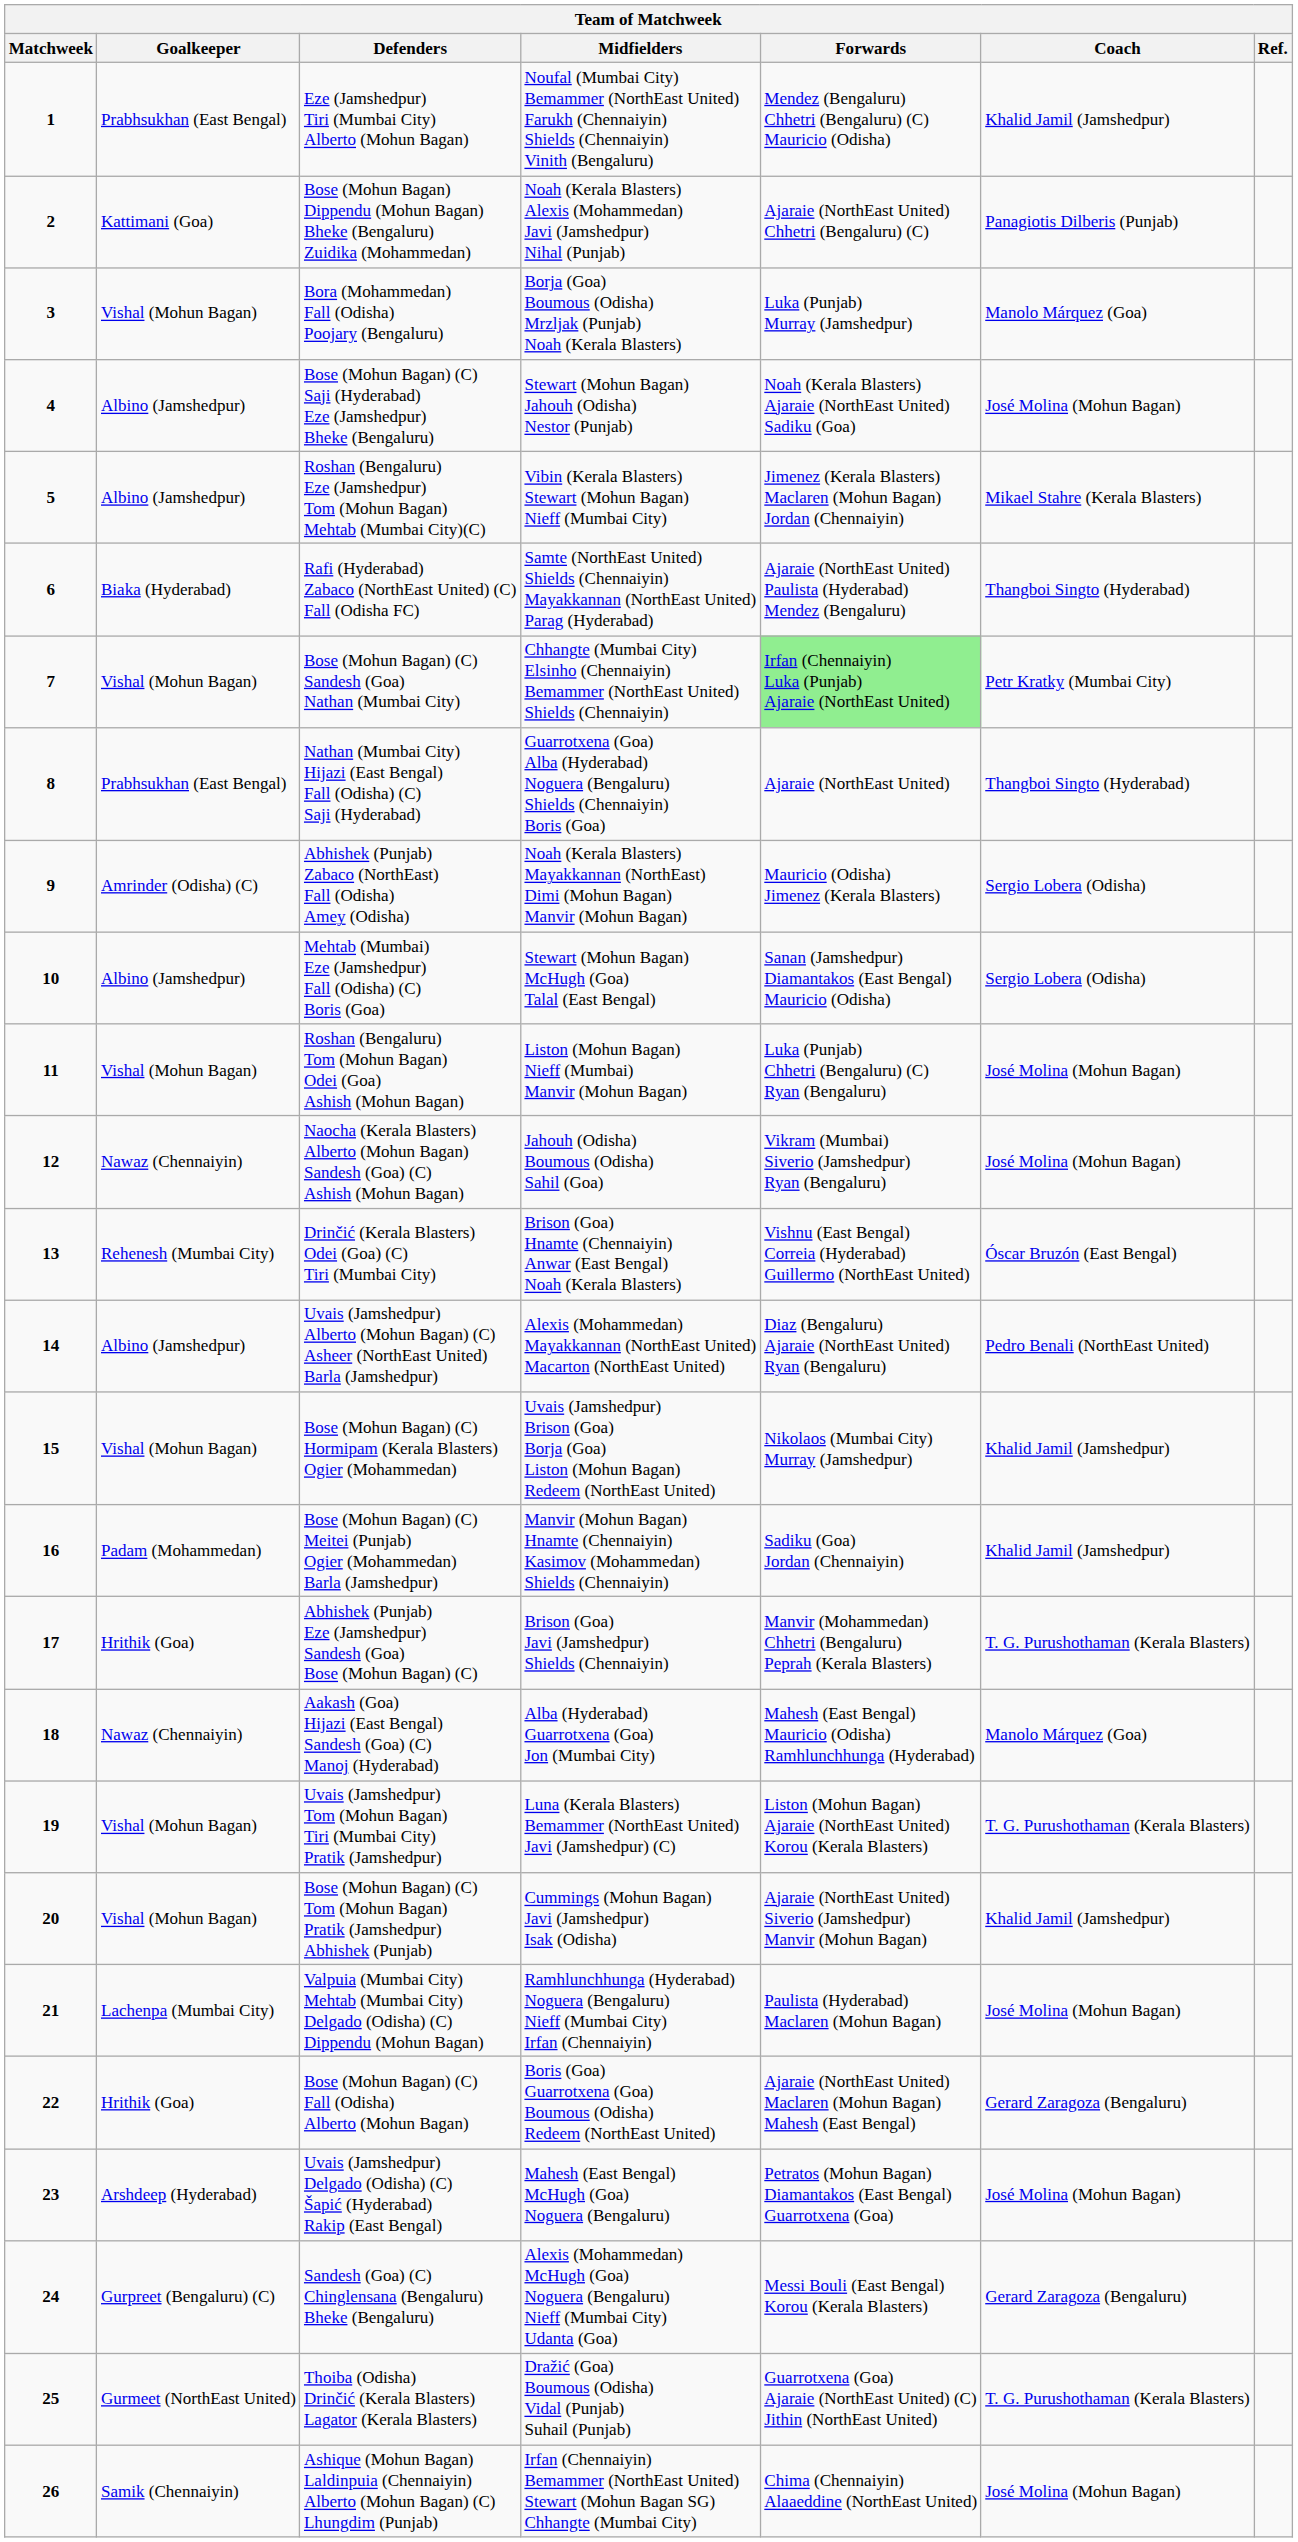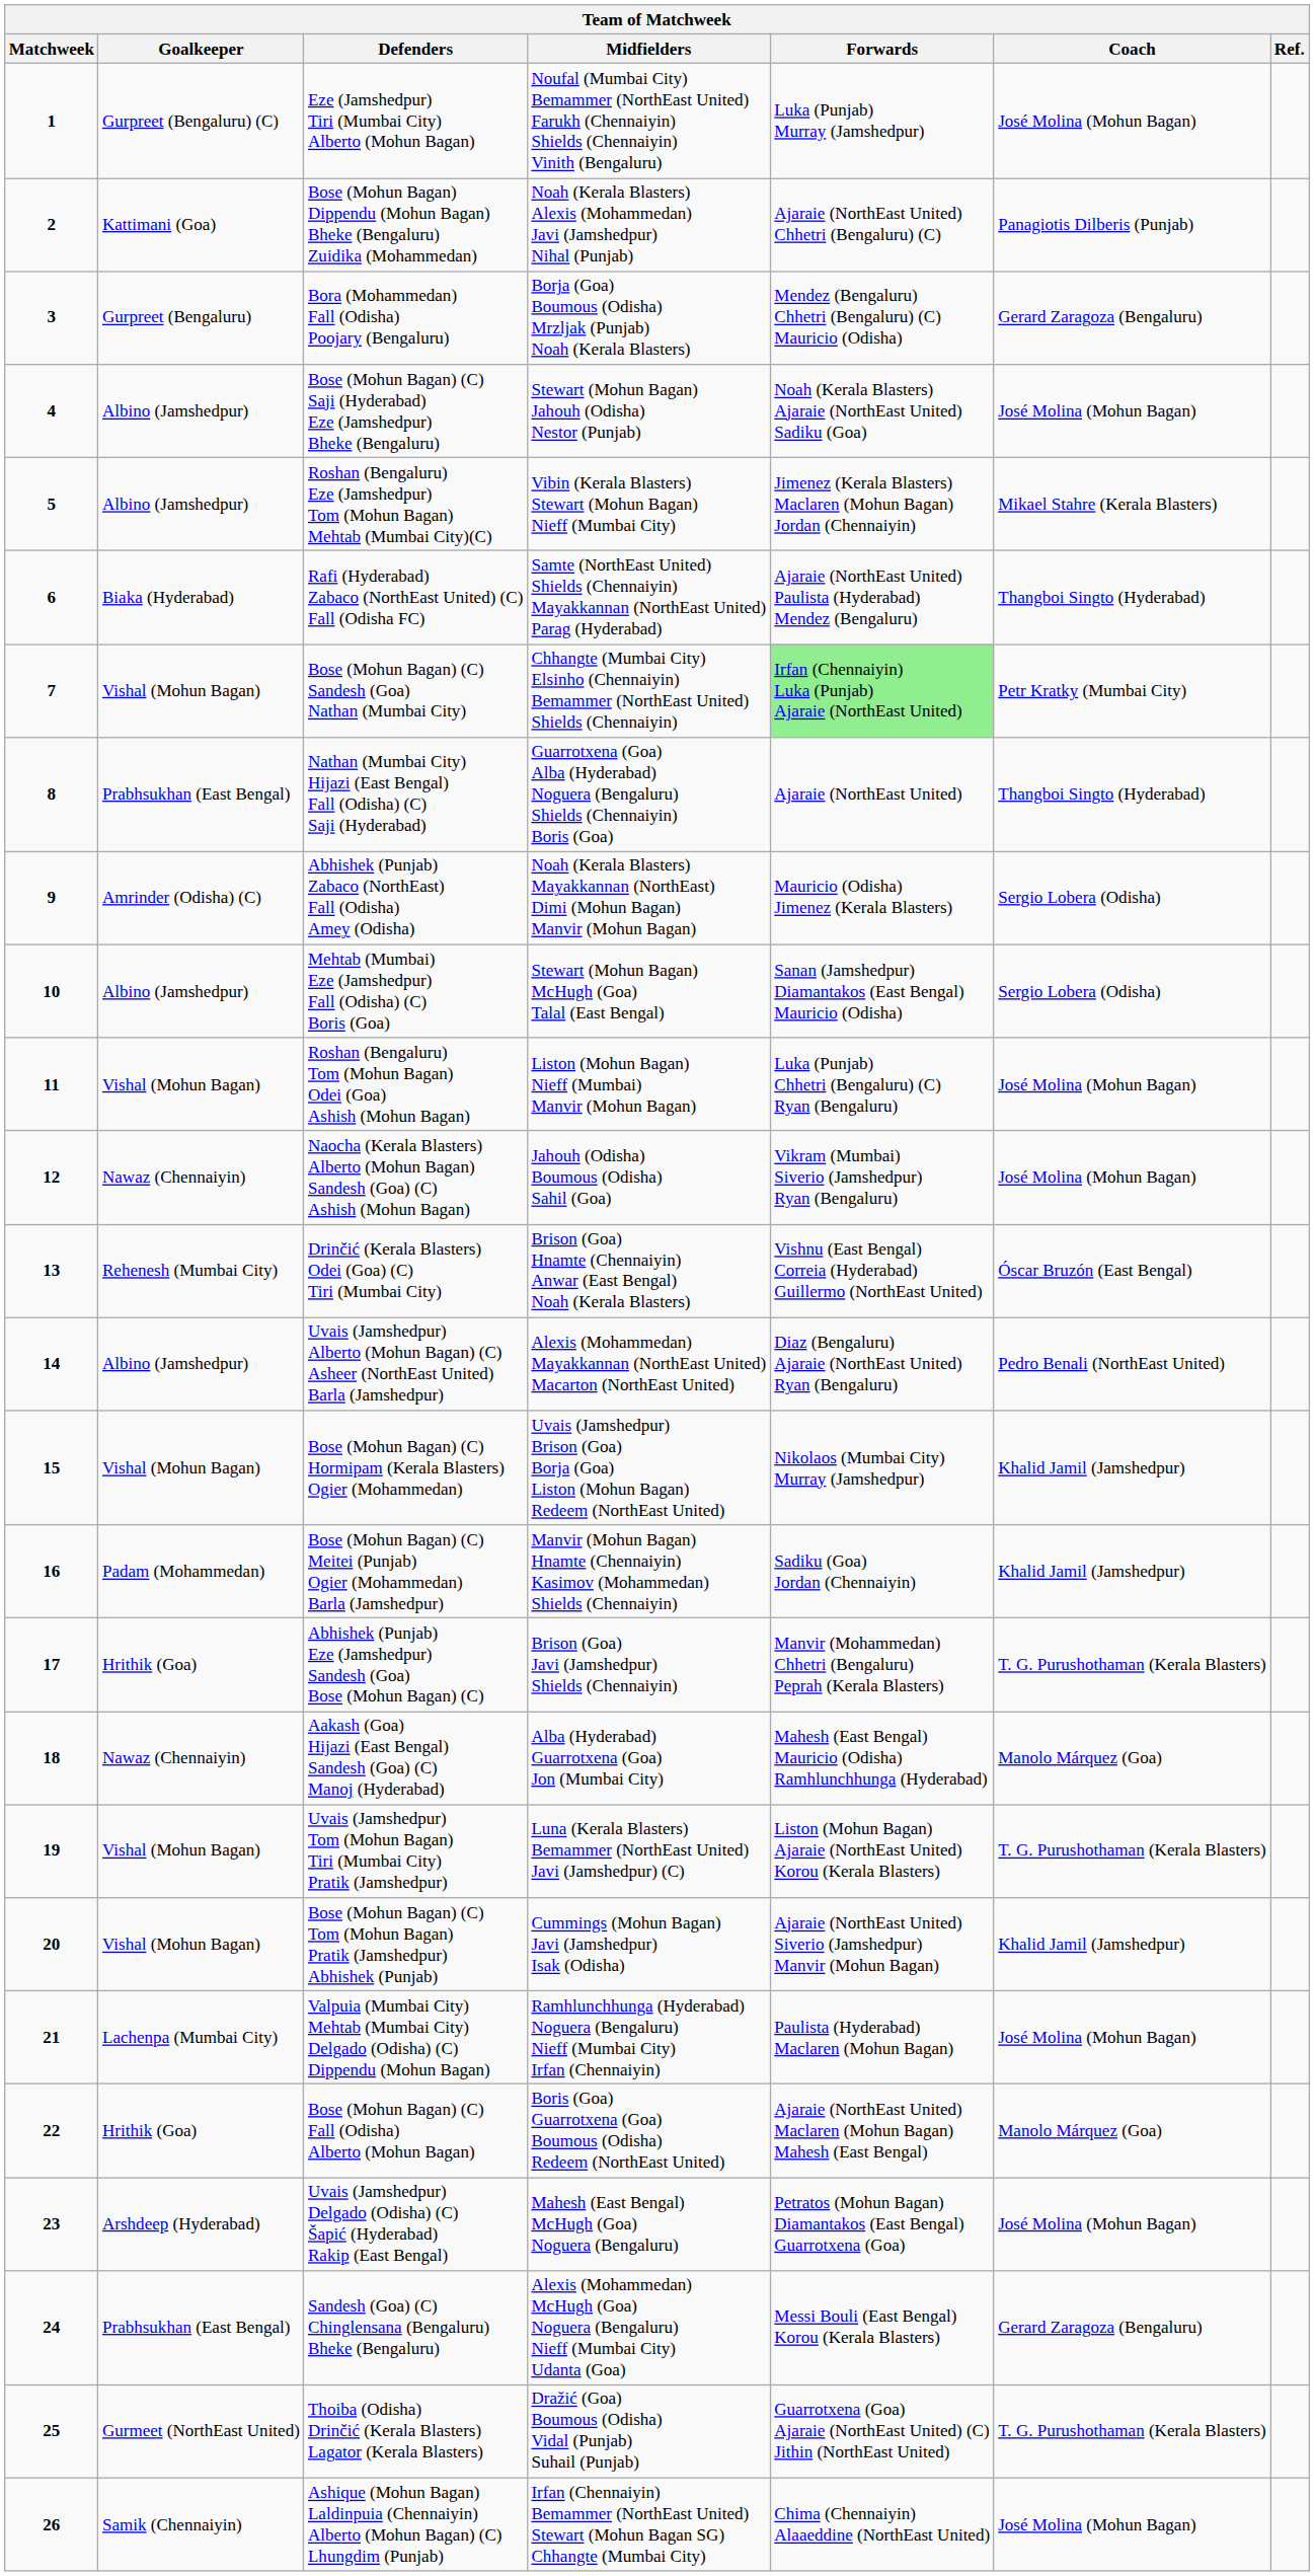Eze (Jamshedpur) Tiri (Mumbai City) Alberto (Mohun Bagan) | Goalkeeper: Prabhsukhan (East Bengal) -> Gurpreet (Bengaluru) (C)
Eze (Jamshedpur) Tiri (Mumbai City) Alberto (Mohun Bagan) | Forwards: Mendez (Bengaluru) Chhetri (Bengaluru) (C) Mauricio (Odisha) -> Luka (Punjab) Murray (Jamshedpur)
Eze (Jamshedpur) Tiri (Mumbai City) Alberto (Mohun Bagan) | Coach: Khalid Jamil (Jamshedpur) -> José Molina (Mohun Bagan)
Bora (Mohammedan) Fall (Odisha) Poojary (Bengaluru) | Goalkeeper: Vishal (Mohun Bagan) -> Gurpreet (Bengaluru)
Bora (Mohammedan) Fall (Odisha) Poojary (Bengaluru) | Forwards: Luka (Punjab) Murray (Jamshedpur) -> Mendez (Bengaluru) Chhetri (Bengaluru) (C) Mauricio (Odisha)
Bora (Mohammedan) Fall (Odisha) Poojary (Bengaluru) | Coach: Manolo Márquez (Goa) -> Gerard Zaragoza (Bengaluru)
Bose (Mohun Bagan) (C) Fall (Odisha) Alberto (Mohun Bagan) | Coach: Gerard Zaragoza (Bengaluru) -> Manolo Márquez (Goa)
Sandesh (Goa) (C) Chinglensana (Bengaluru) Bheke (Bengaluru) | Goalkeeper: Gurpreet (Bengaluru) (C) -> Prabhsukhan (East Bengal)
